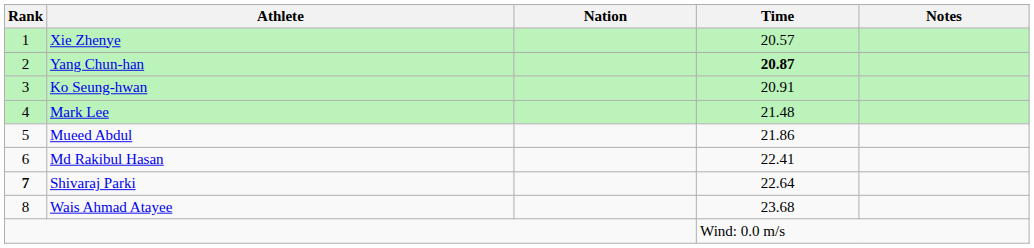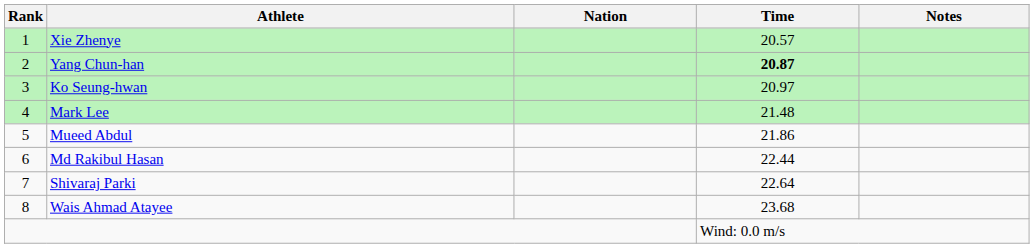Ko Seung-hwan | Time: 20.91 -> 20.97
Md Rakibul Hasan | Time: 22.41 -> 22.44
Shivaraj Parki | Rank: bold -> normal
